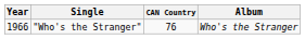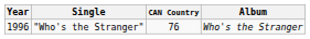"Who's the Stranger" | Year: 1966 -> 1996
